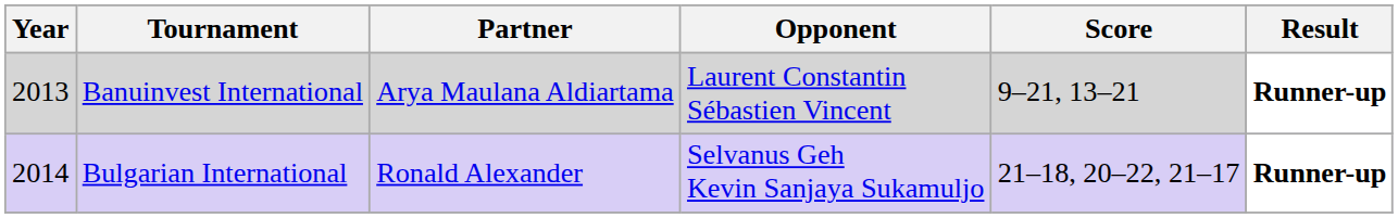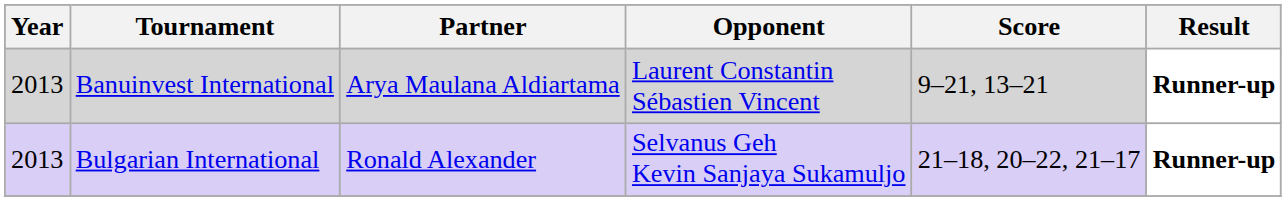Bulgarian International | Year: 2014 -> 2013
